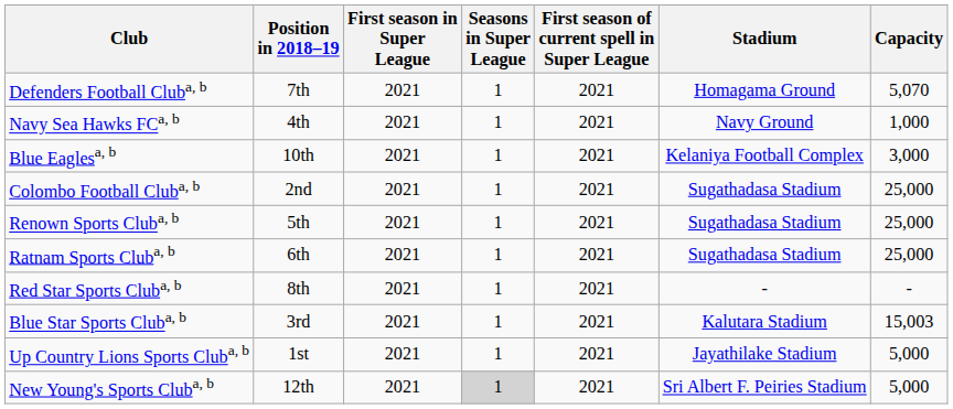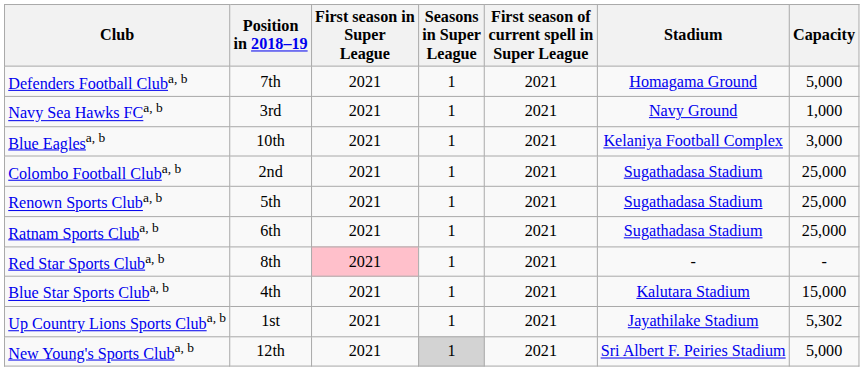Defenders Football Cluba, b | Capacity: 5,070 -> 5,000
Navy Sea Hawks FCa, b | Position in 2018–19: 4th -> 3rd
Red Star Sports Cluba, b | First season in Super League: no background -> pink background
Blue Star Sports Cluba, b | Position in 2018–19: 3rd -> 4th
Blue Star Sports Cluba, b | Capacity: 15,003 -> 15,000
Up Country Lions Sports Cluba, b | Capacity: 5,000 -> 5,302
